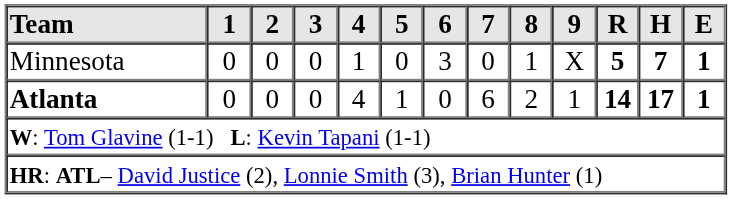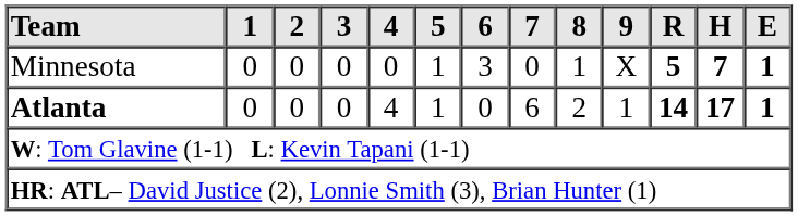Minnesota | 4: 1 -> 0
Minnesota | 5: 0 -> 1
